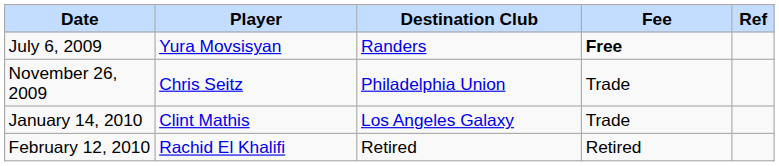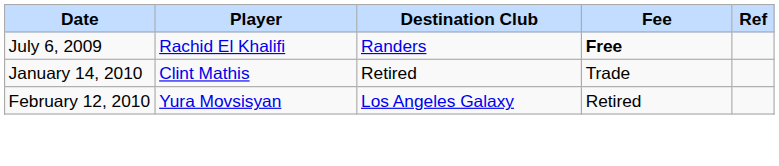July 6, 2009 | Player: Yura Movsisyan -> Rachid El Khalifi
- row: November 26, 2009 | Chris Seitz | Philadelphia Union | Trade
January 14, 2010 | Destination Club: Los Angeles Galaxy -> Retired
February 12, 2010 | Player: Rachid El Khalifi -> Yura Movsisyan
February 12, 2010 | Destination Club: Retired -> Los Angeles Galaxy
